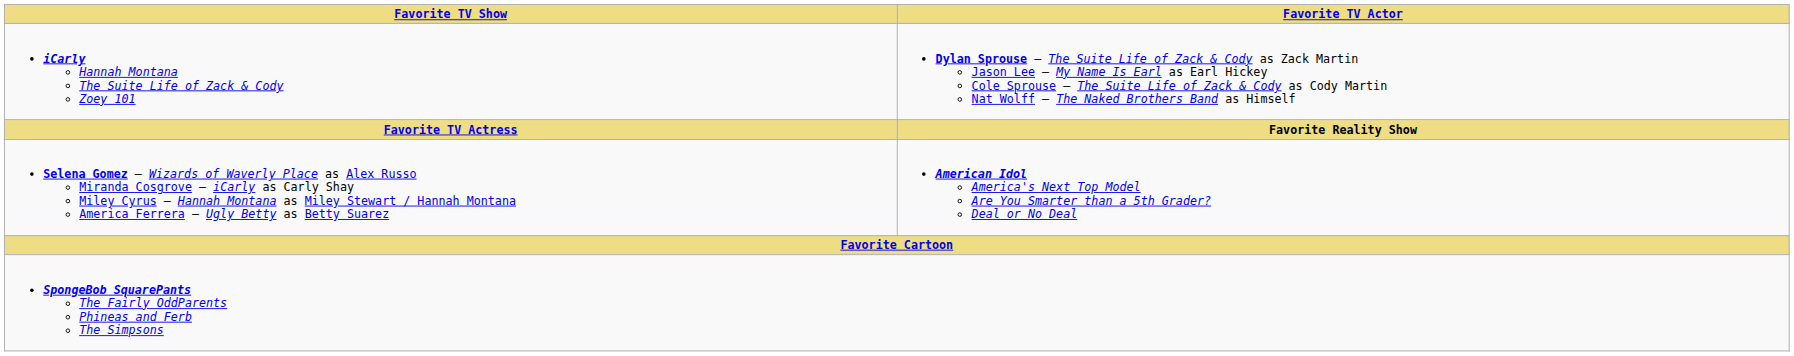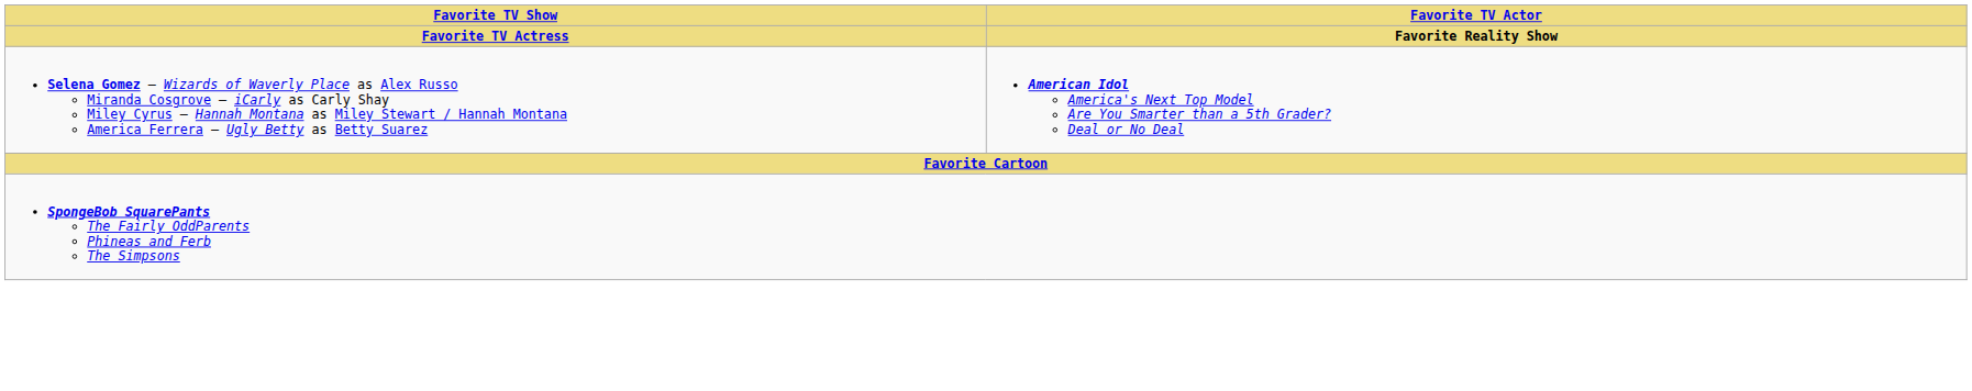- row: iCarly Hannah Montana The Suite Life of Zack & Cody Zoey 101 | Dylan Sprouse – The Suite Life of Zack & Cody as Zack Martin Jason Lee – My Name Is Earl as Earl Hickey Cole Sprouse – The Suite Life of Zack & Cody as Cody Martin Nat Wolff – The Naked Brothers Band as Himself
